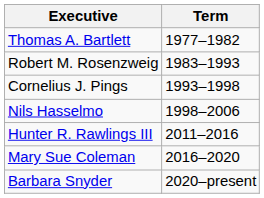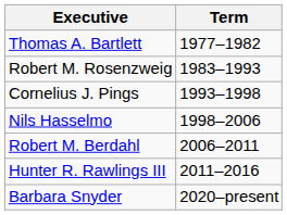+ row: Robert M. Berdahl | 2006–2011
- row: Mary Sue Coleman | 2016–2020
